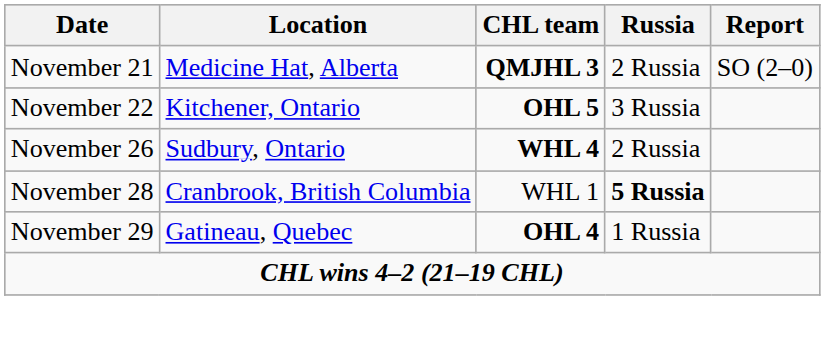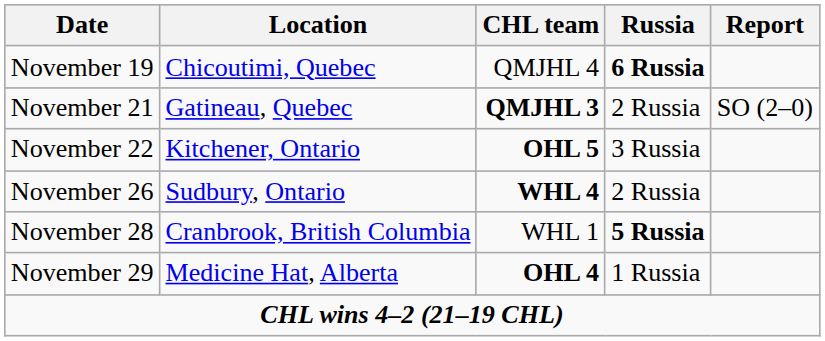+ row: November 19 | Chicoutimi, Quebec | QMJHL 4 | 6 Russia
November 21 | Location: Medicine Hat, Alberta -> Gatineau, Quebec
November 29 | Location: Gatineau, Quebec -> Medicine Hat, Alberta
